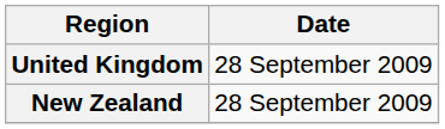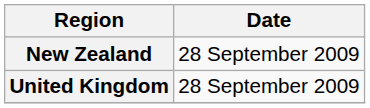rows swapped: New Zealand <-> United Kingdom
